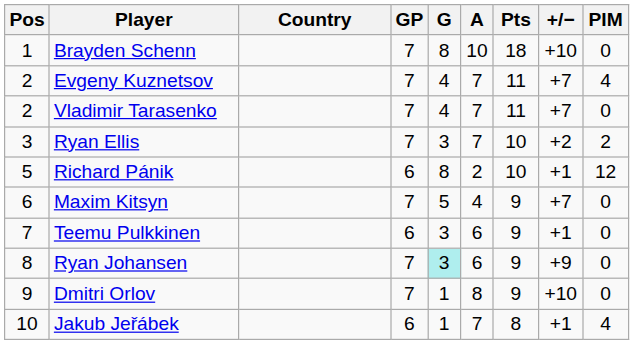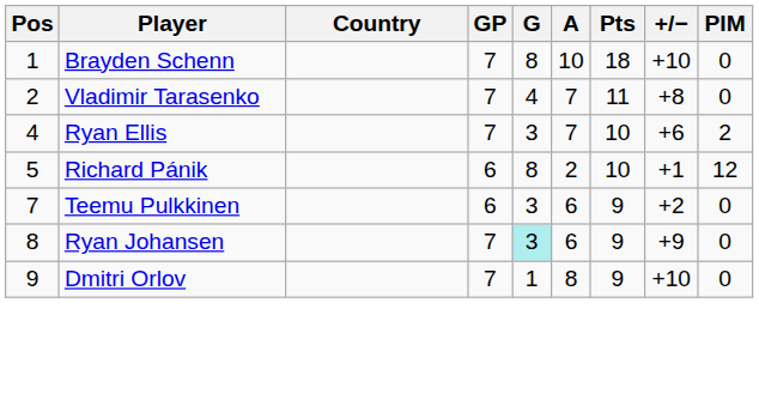- row: 2 | Evgeny Kuznetsov | 7 | 4 | 7 | 11 | +7 | 4
Vladimir Tarasenko | +/−: +7 -> +8
Ryan Ellis | Pos: 3 -> 4
Ryan Ellis | +/−: +2 -> +6
- row: 6 | Maxim Kitsyn | 7 | 5 | 4 | 9 | +7 | 0
Teemu Pulkkinen | +/−: +1 -> +2
- row: 10 | Jakub Jeřábek | 6 | 1 | 7 | 8 | +1 | 4
